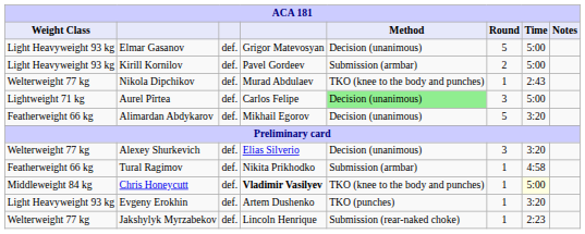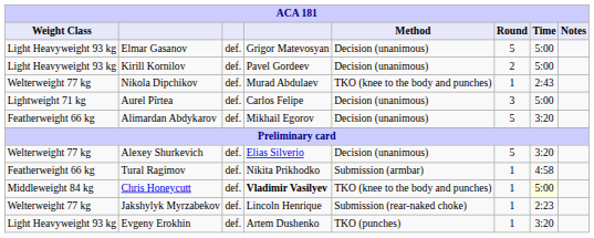Kirill Kornilov | Method: Submission (armbar) -> Decision (unanimous)
Aurel Pîrtea | Method: lightgreen background -> no background
Alexey Shurkevich | Round: 3 -> 5
rows swapped: Evgeny Erokhin <-> Jakshylyk Myrzabekov
